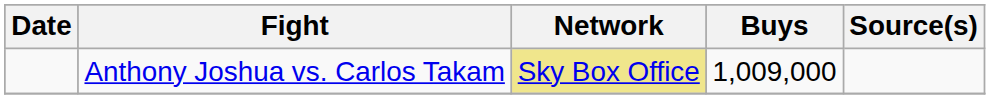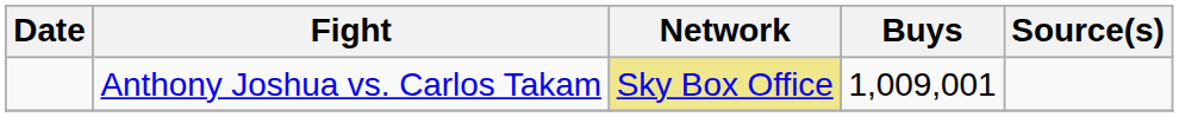Anthony Joshua vs. Carlos Takam | Buys: 1,009,000 -> 1,009,001
